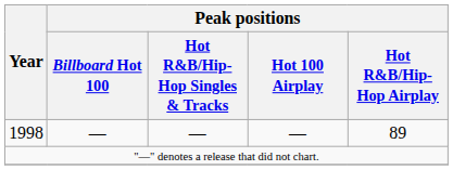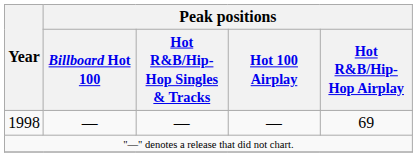1998 | Peak positions / Hot R&B/Hip-Hop Airplay: 89 -> 69
